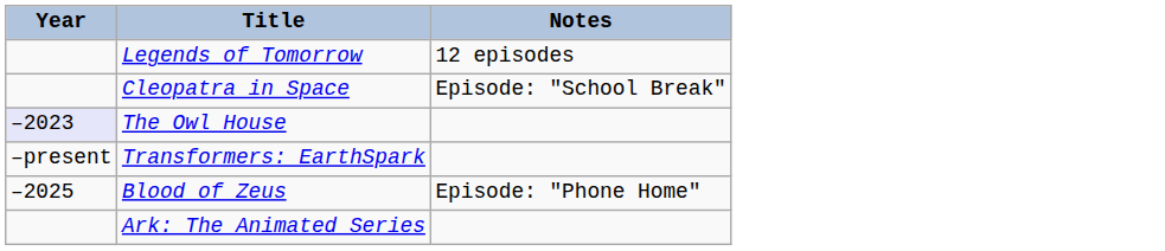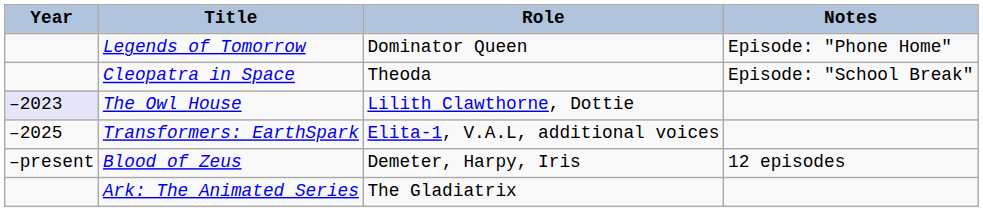+ column: Role | Dominator Queen | Theoda | Lilith Clawthorne, Dottie | Elita-1, V.A.L, additional voices | Demeter, Harpy, Iris | The Gladiatrix
Legends of Tomorrow | Notes: 12 episodes -> Episode: "Phone Home"
Transformers: EarthSpark | Year: –present -> –2025
Blood of Zeus | Year: –2025 -> –present
Blood of Zeus | Notes: Episode: "Phone Home" -> 12 episodes
